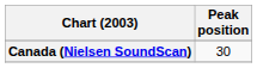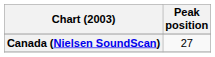Canada (Nielsen SoundScan) | Peak position: 30 -> 27
